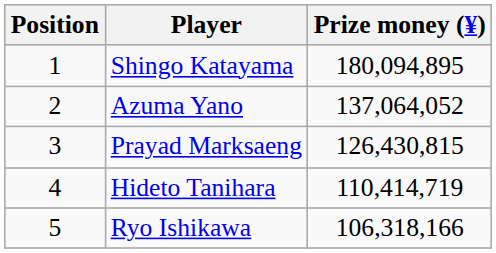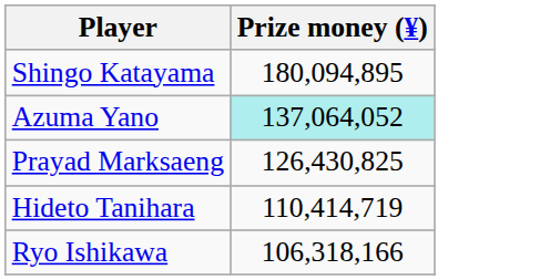- column: Position | 1 | 2 | 3 | 4 | 5
Azuma Yano | Prize money (¥): no background -> paleturquoise background
Prayad Marksaeng | Prize money (¥): 126,430,815 -> 126,430,825
